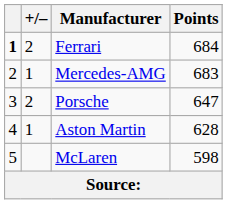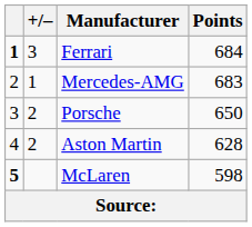Ferrari | +/–: 2 -> 3
Porsche | Points: 647 -> 650
Aston Martin | +/–: 1 -> 2
McLaren | column 1: normal -> bold
